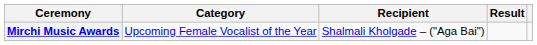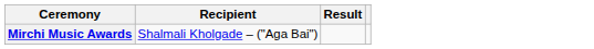- column: Category | Upcoming Female Vocalist of the Year
